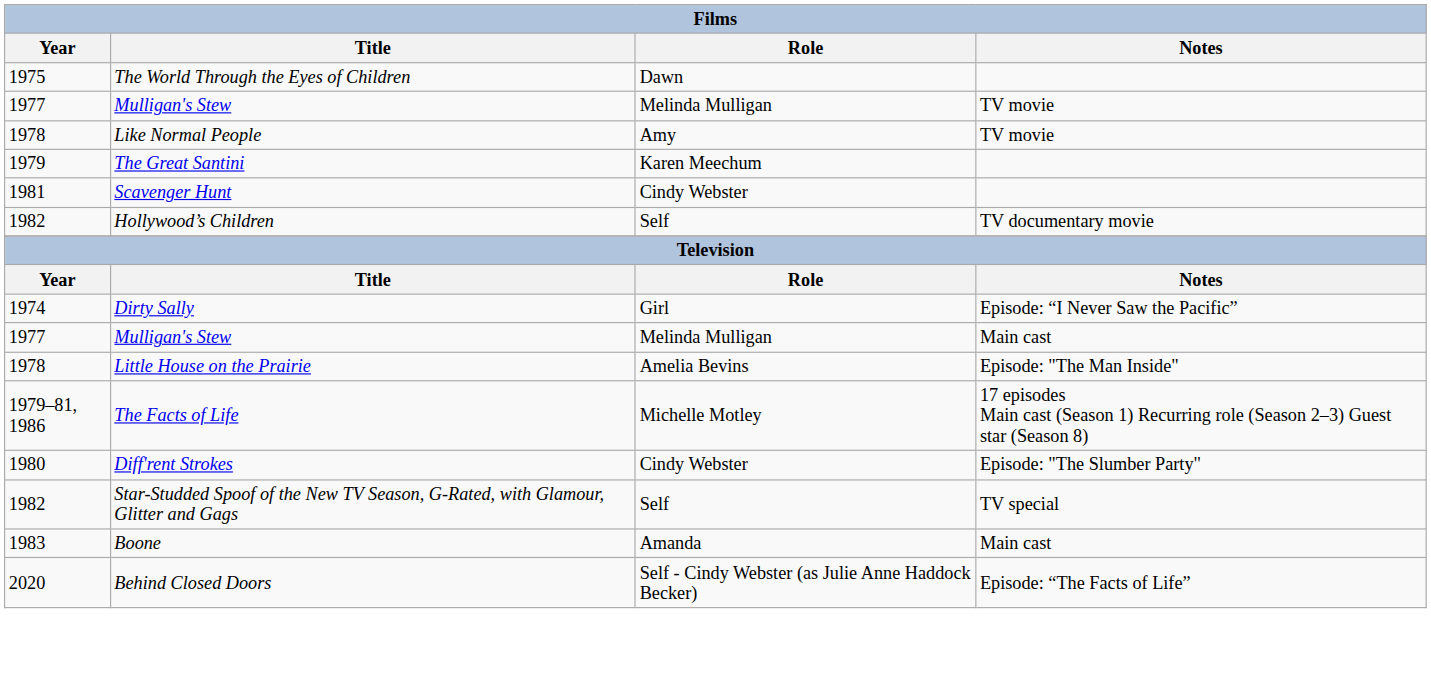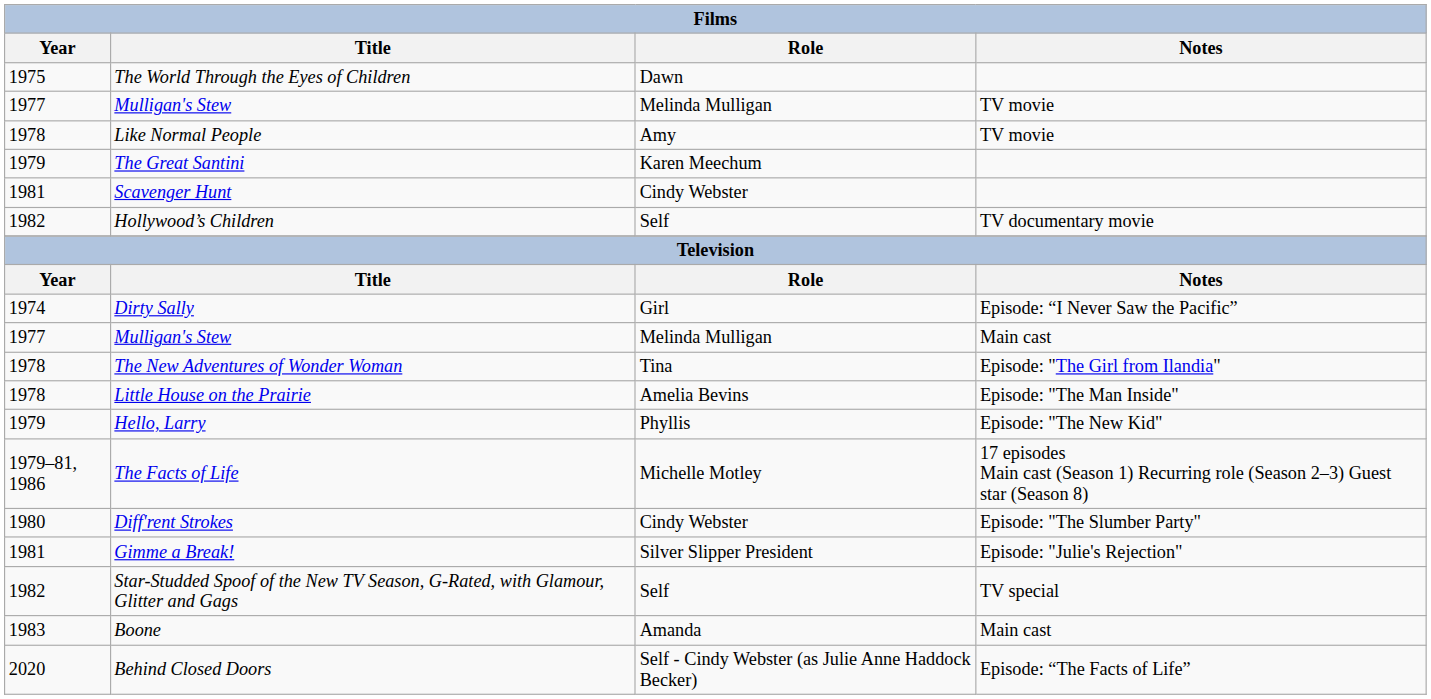+ row: 1978 | The New Adventures of Wonder Woman | Tina | Episode: "The Girl from Ilandia"
+ row: 1979 | Hello, Larry | Phyllis | Episode: "The New Kid"
+ row: 1981 | Gimme a Break! | Silver Slipper President | Episode: "Julie's Rejection"
